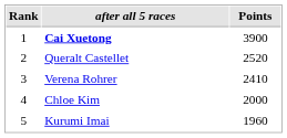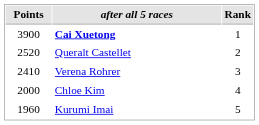columns swapped: Rank <-> Points
